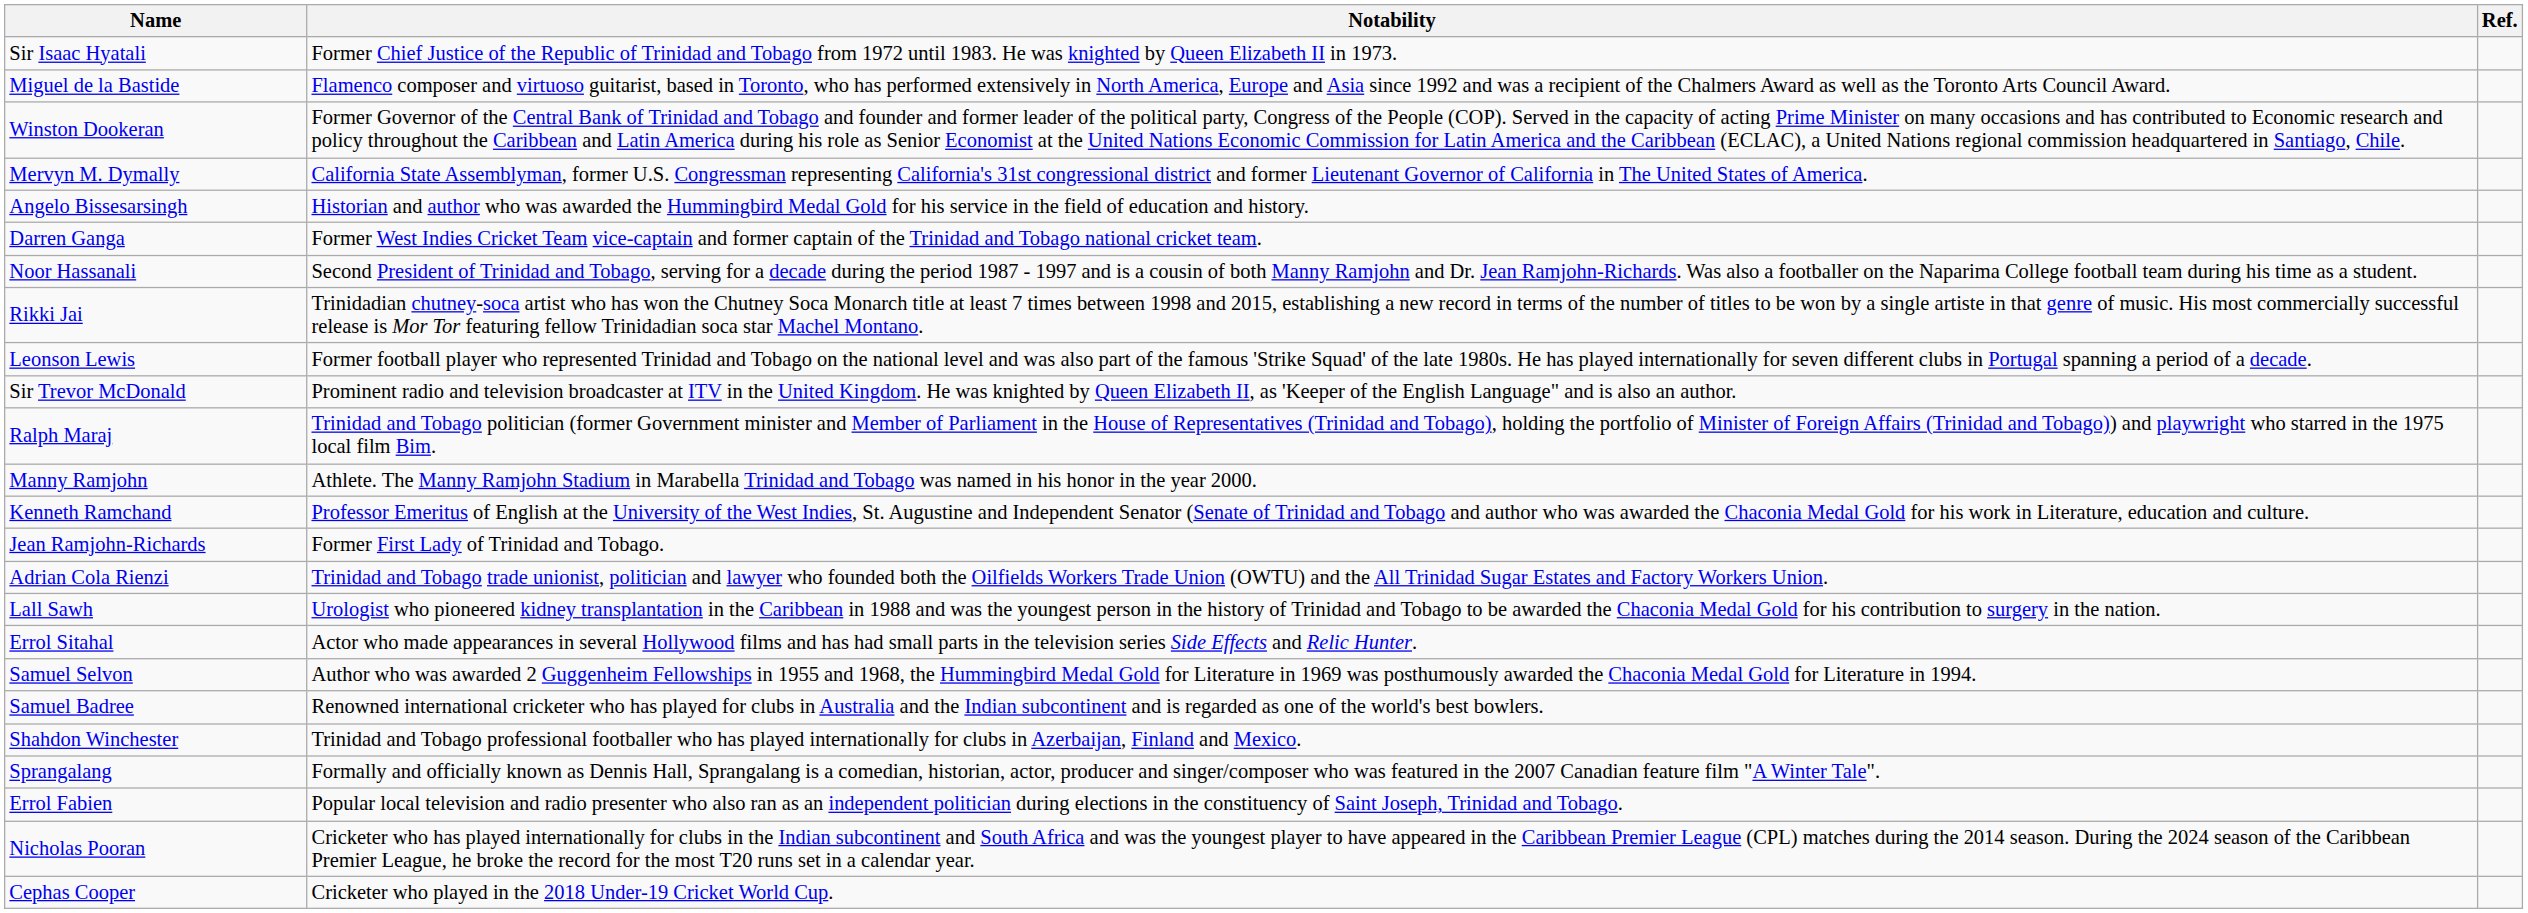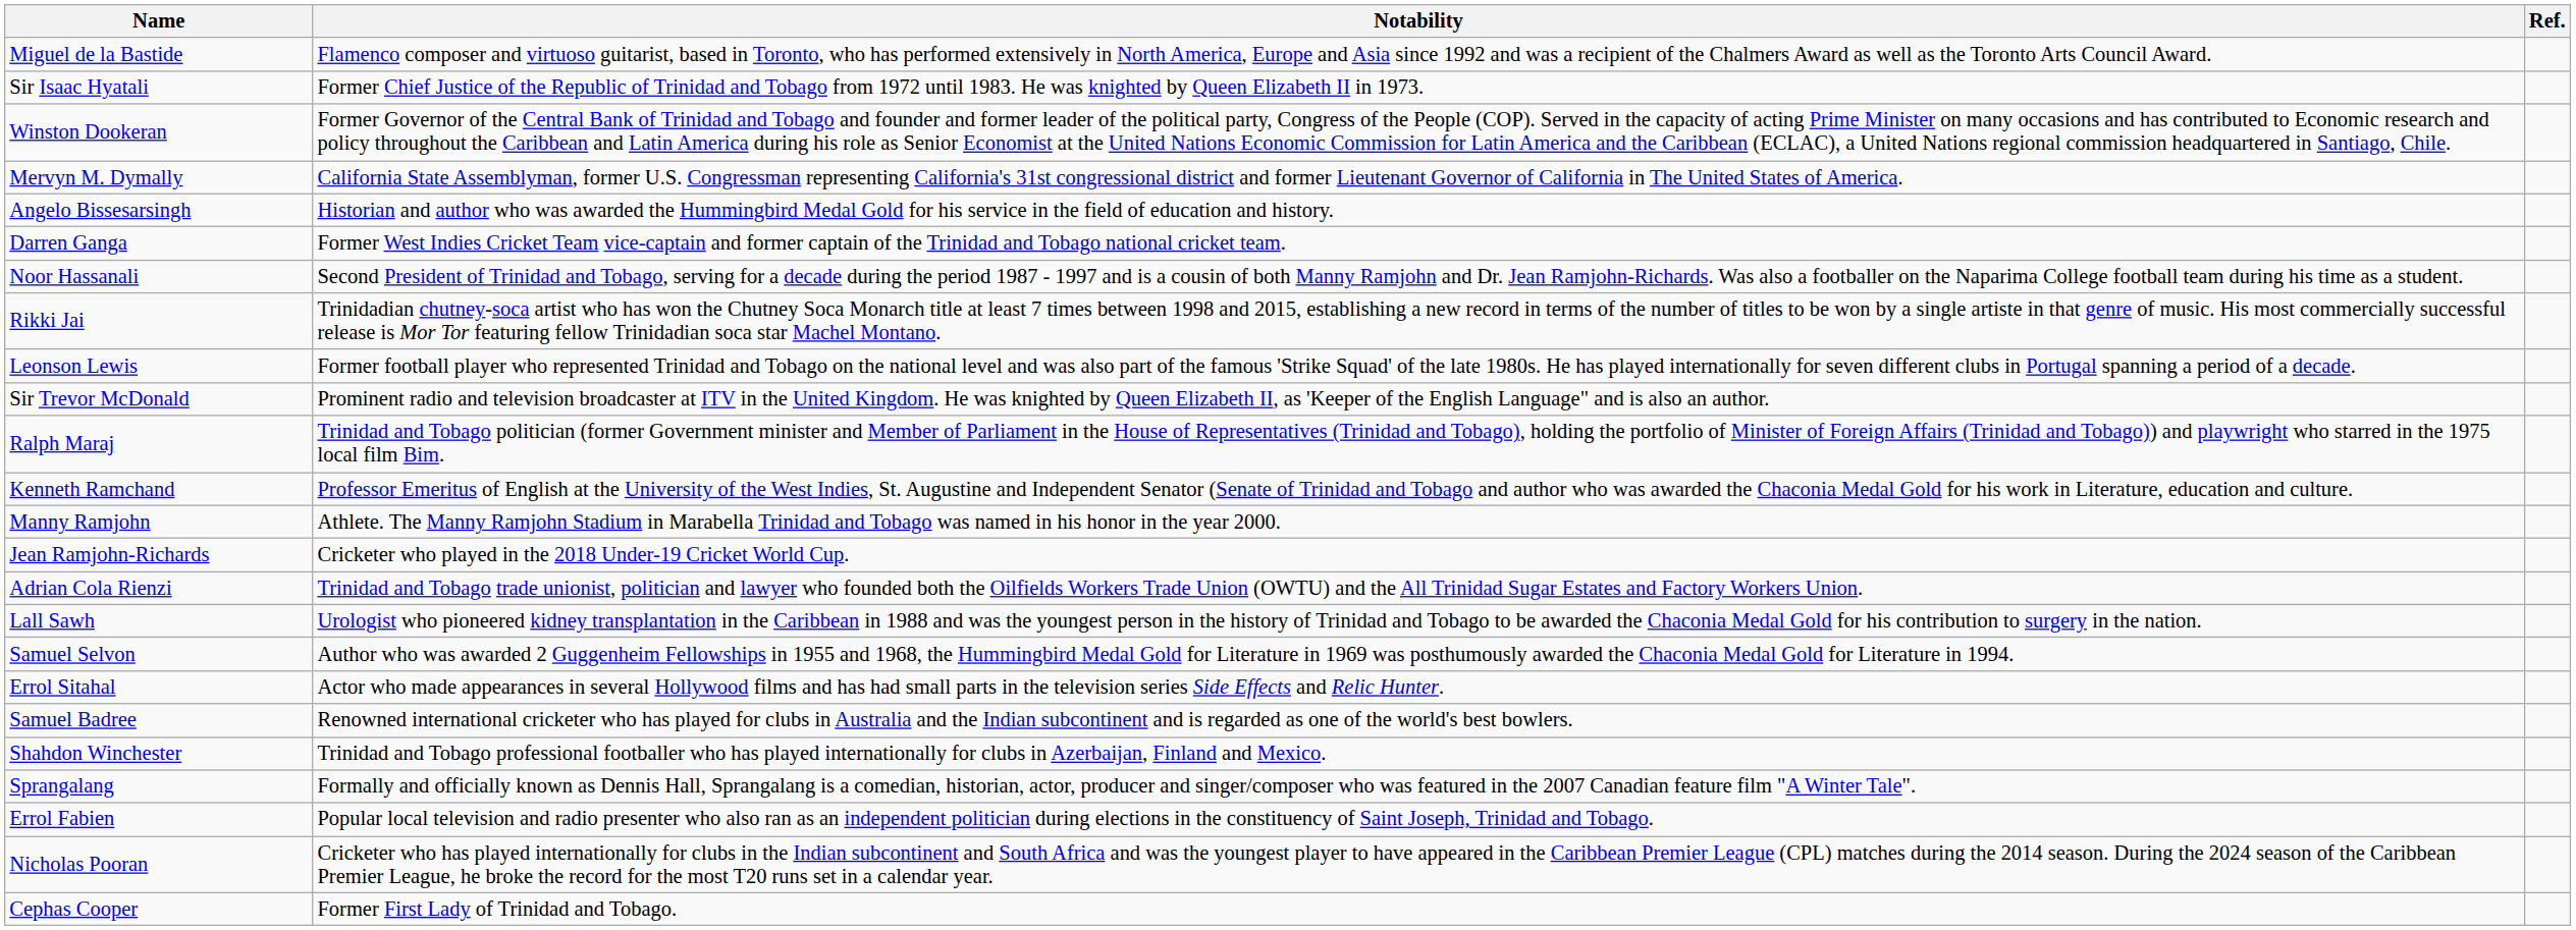rows swapped: Miguel de la Bastide <-> Sir Isaac Hyatali
rows swapped: Kenneth Ramchand <-> Manny Ramjohn
Jean Ramjohn-Richards | Notability: Former First Lady of Trinidad and Tobago. -> Cricketer who played in the 2018 Under-19 Cricket World Cup.
rows swapped: Samuel Selvon <-> Errol Sitahal
Cephas Cooper | Notability: Cricketer who played in the 2018 Under-19 Cricket World Cup. -> Former First Lady of Trinidad and Tobago.
